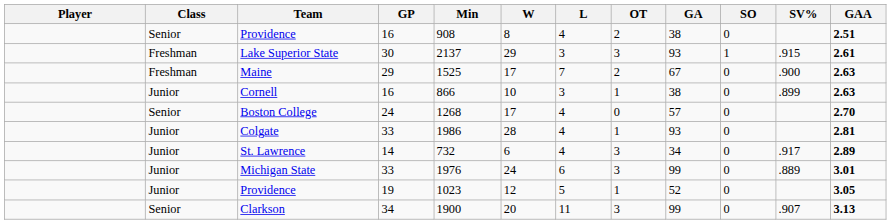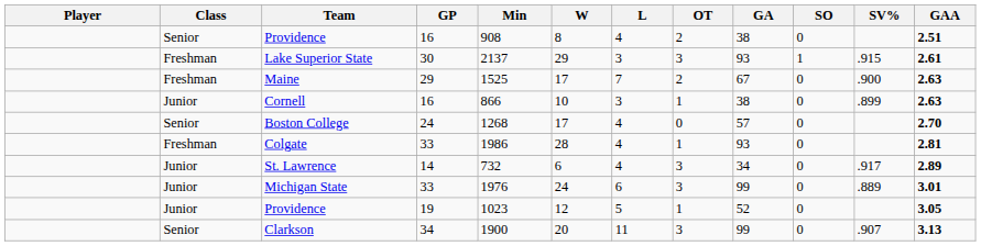Colgate | Class: Junior -> Freshman
